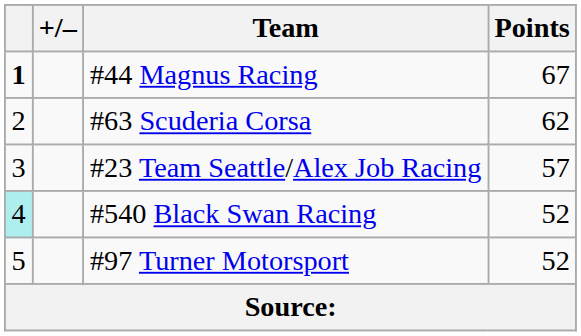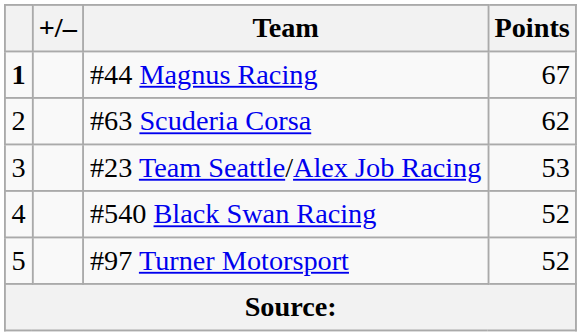#23 Team Seattle/Alex Job Racing | Points: 57 -> 53
#540 Black Swan Racing | column 1: paleturquoise background -> no background
